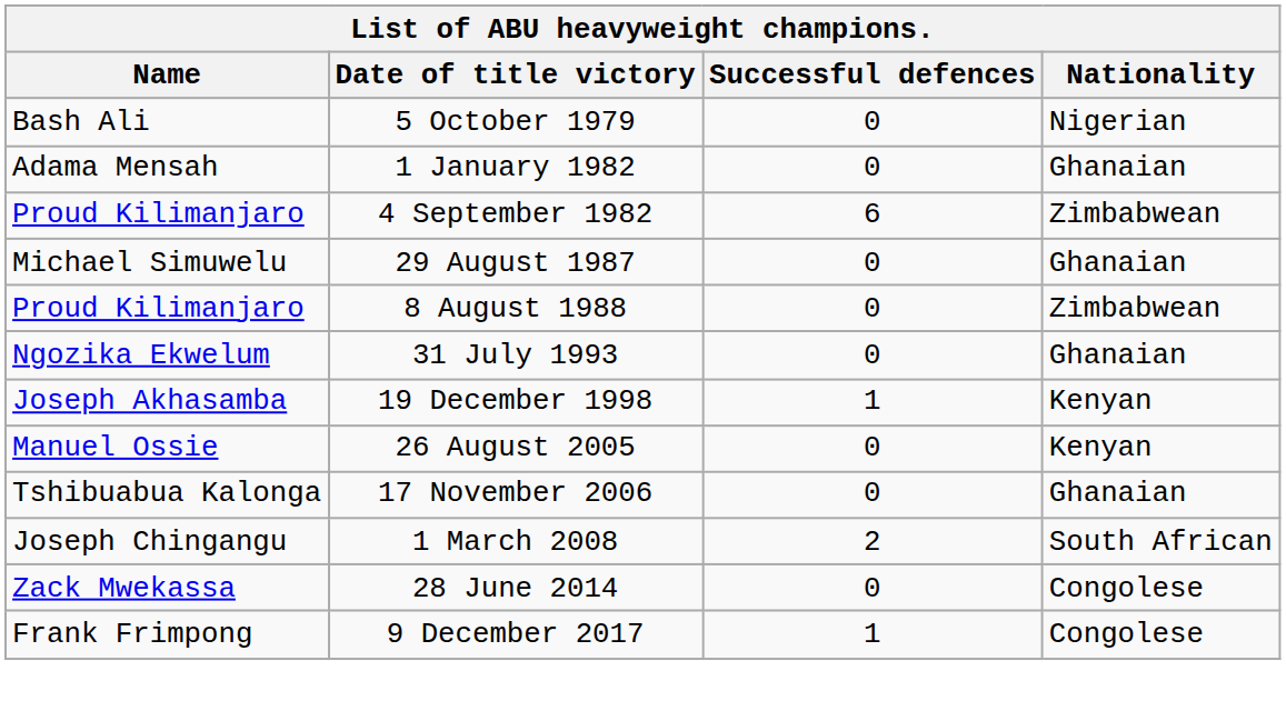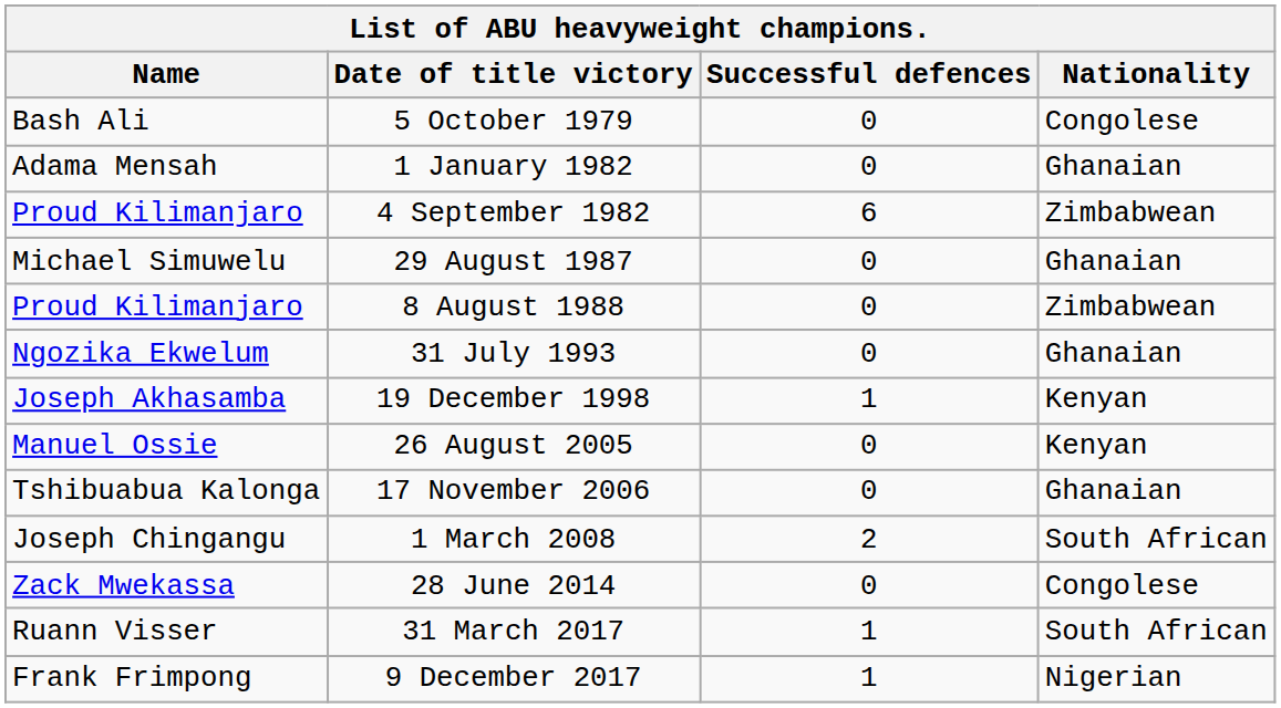5 October 1979 | Nationality: Nigerian -> Congolese
+ row: Ruann Visser | 31 March 2017 | 1 | South African
9 December 2017 | Nationality: Congolese -> Nigerian
